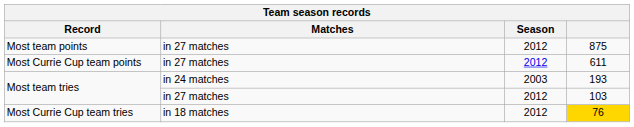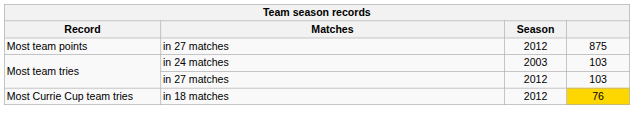- row: Most Currie Cup team points | in 27 matches | 2012 | 611
Most team tries / in 24 matches | column 4: 193 -> 103
